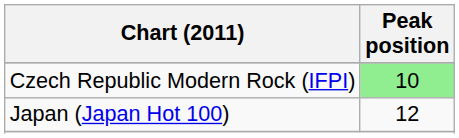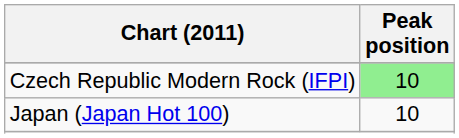Japan (Japan Hot 100) | Peak position: 12 -> 10
